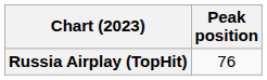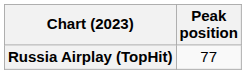Russia Airplay (TopHit) | Peak position: 76 -> 77
